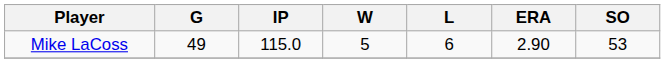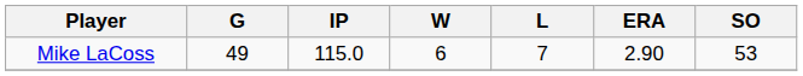Mike LaCoss | W: 5 -> 6
Mike LaCoss | L: 6 -> 7
